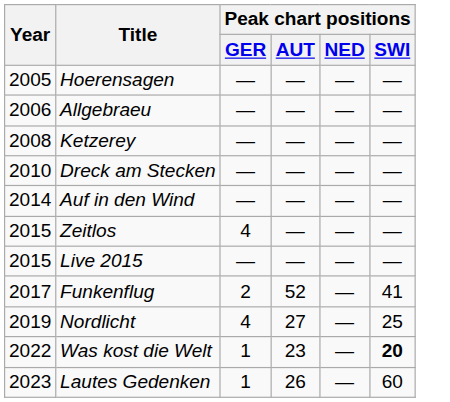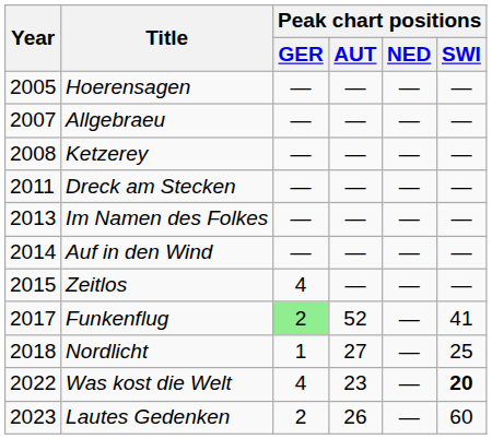Allgebraeu | Year: 2006 -> 2007
Dreck am Stecken | Year: 2010 -> 2011
+ row: 2013 | Im Namen des Folkes | — | — | — | —
- row: 2015 | Live 2015 | — | — | — | —
Funkenflug | Peak chart positions / GER: no background -> lightgreen background
Nordlicht | Year: 2019 -> 2018
Nordlicht | Peak chart positions / GER: 4 -> 1
Was kost die Welt | Peak chart positions / GER: 1 -> 4
Lautes Gedenken | Peak chart positions / GER: 1 -> 2
